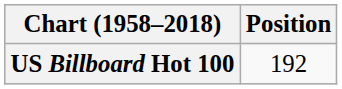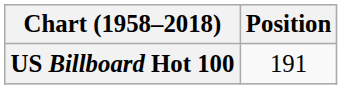US Billboard Hot 100 | Position: 192 -> 191
